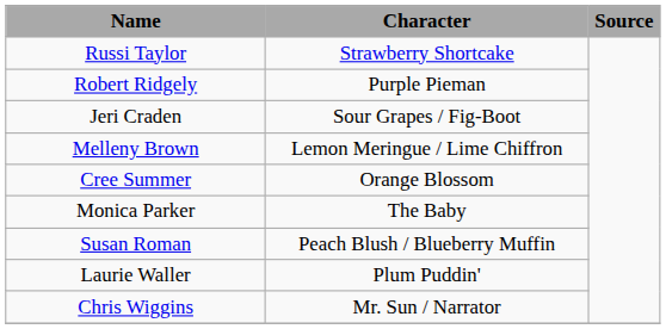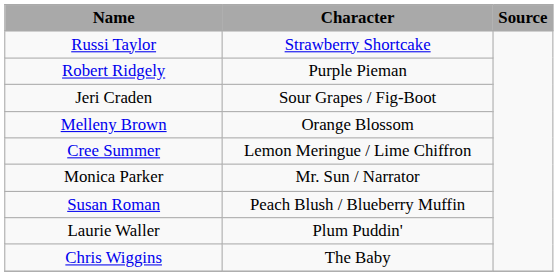Melleny Brown | Character: Lemon Meringue / Lime Chiffron -> Orange Blossom
Cree Summer | Character: Orange Blossom -> Lemon Meringue / Lime Chiffron
Monica Parker | Character: The Baby -> Mr. Sun / Narrator
Chris Wiggins | Character: Mr. Sun / Narrator -> The Baby
